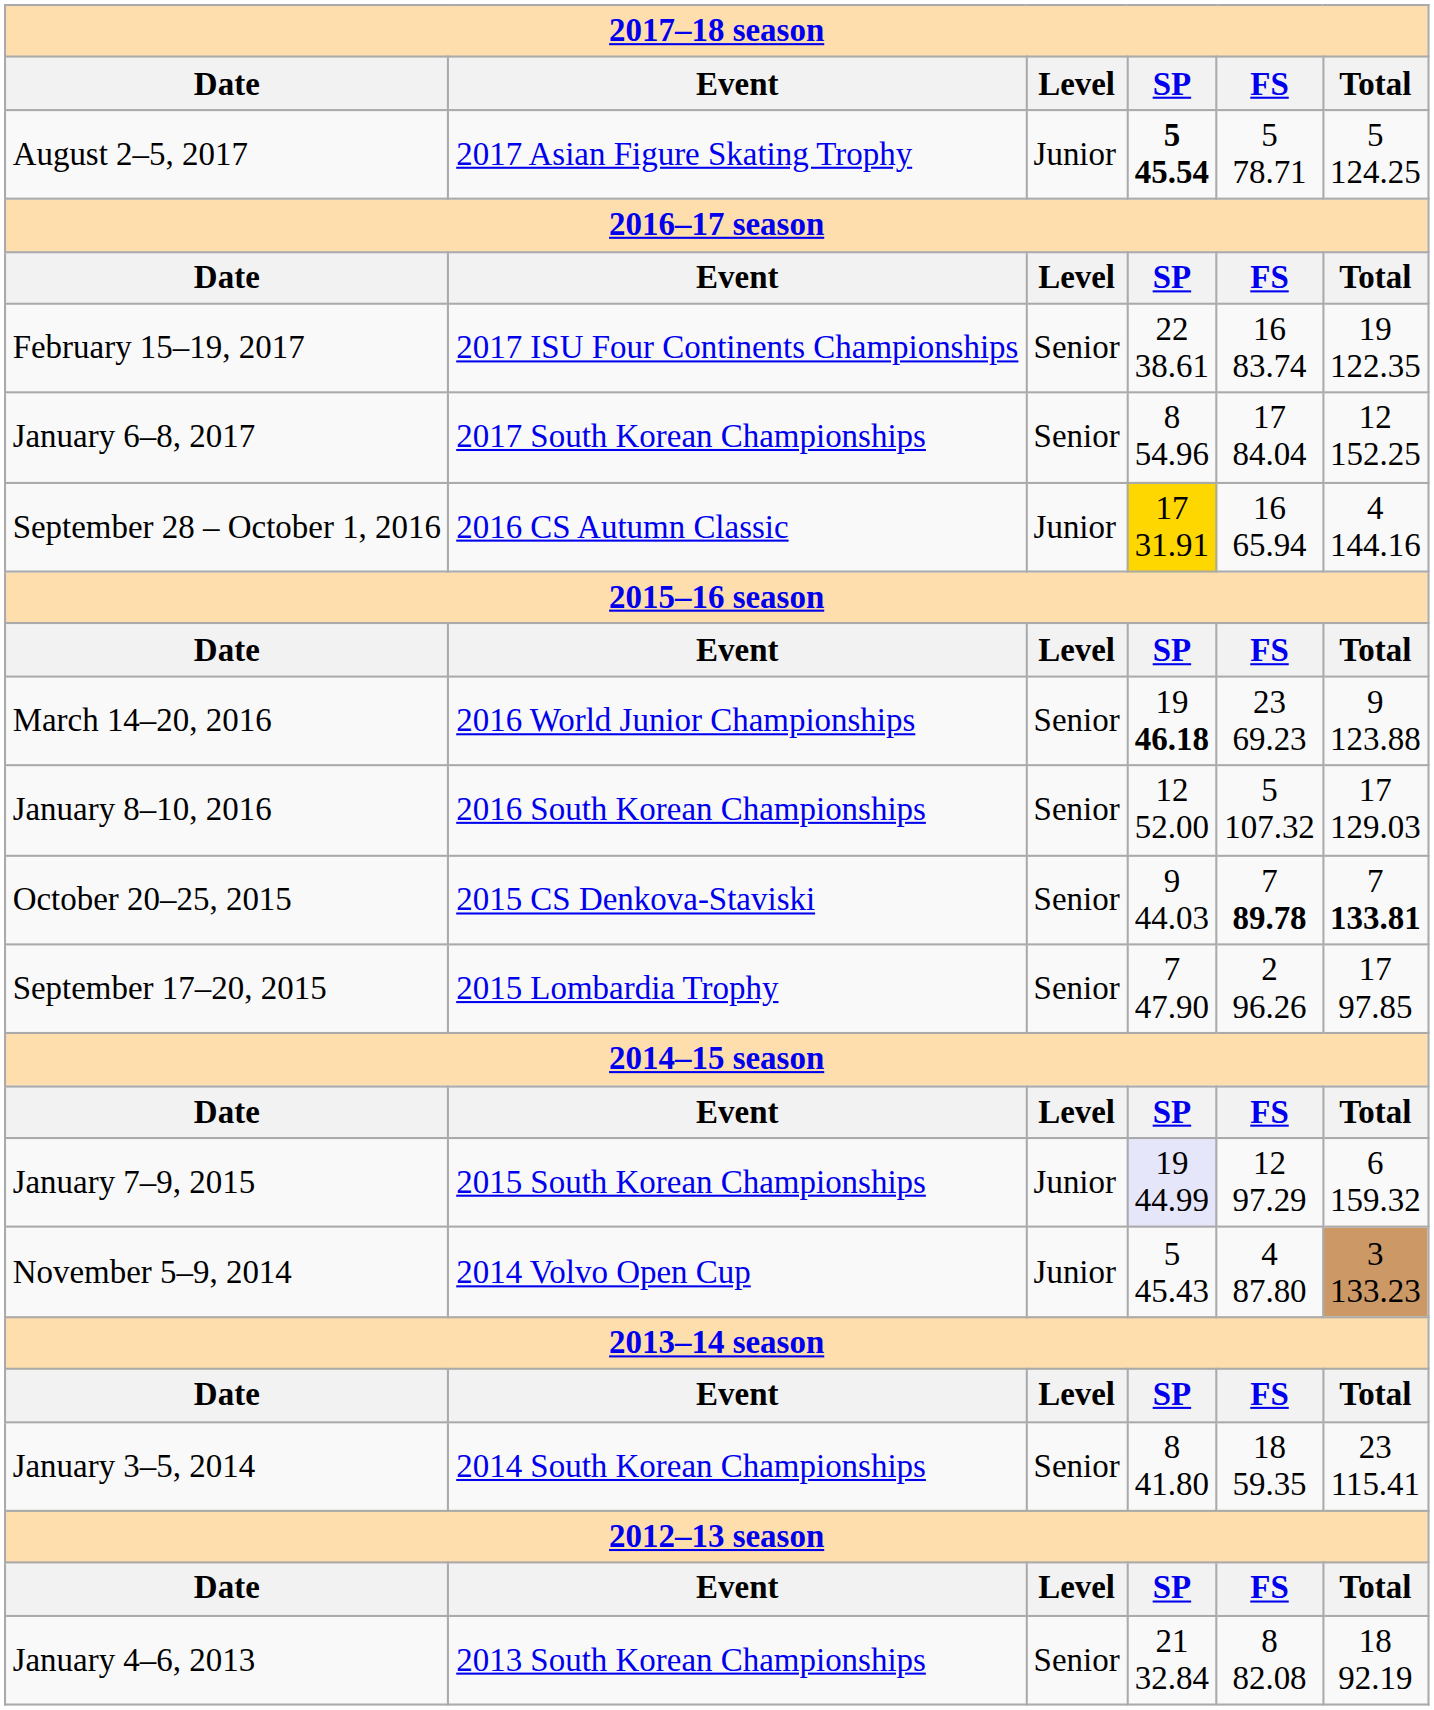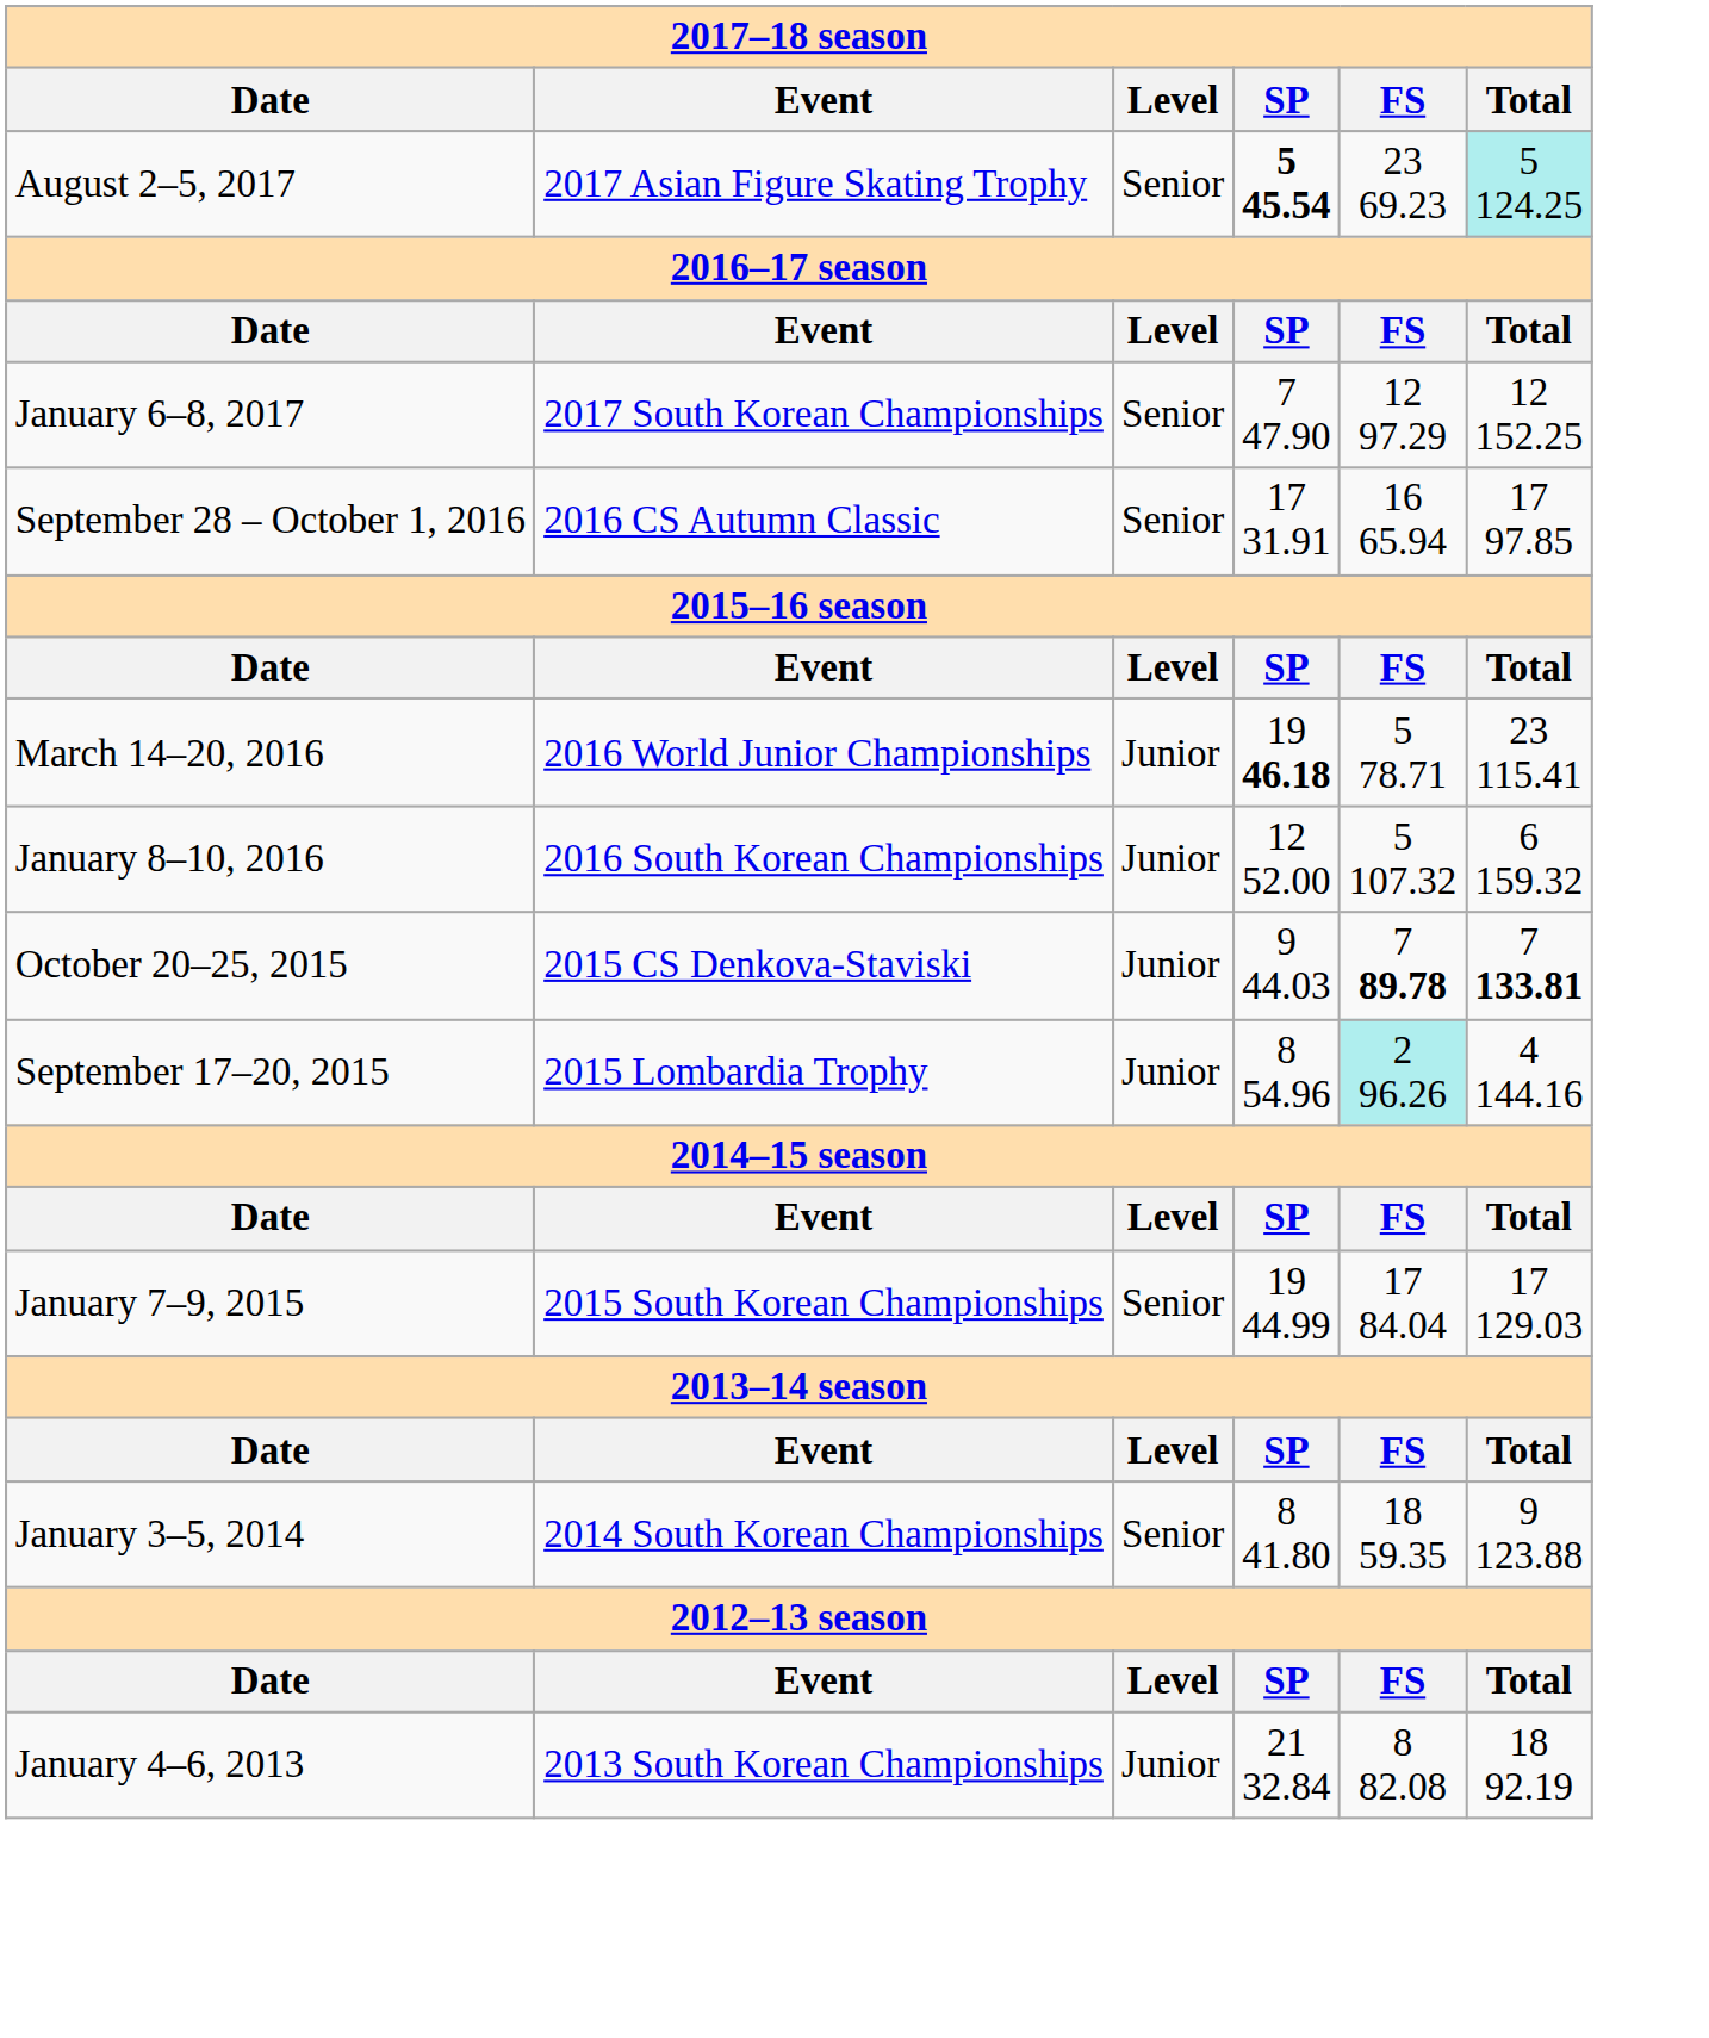August 2–5, 2017 | Level: Junior -> Senior
August 2–5, 2017 | FS: 5 78.71 -> 23 69.23
August 2–5, 2017 | Total: no background -> paleturquoise background
- row: February 15–19, 2017 | 2017 ISU Four Continents Championships | Senior | 22 38.61 | 16 83.74 | 19 122.35
January 6–8, 2017 | SP: 8 54.96 -> 7 47.90
January 6–8, 2017 | FS: 17 84.04 -> 12 97.29
September 28 – October 1, 2016 | Level: Junior -> Senior
September 28 – October 1, 2016 | SP: gold background -> no background
September 28 – October 1, 2016 | Total: 4 144.16 -> 17 97.85
March 14–20, 2016 | Level: Senior -> Junior
March 14–20, 2016 | FS: 23 69.23 -> 5 78.71
March 14–20, 2016 | Total: 9 123.88 -> 23 115.41
January 8–10, 2016 | Level: Senior -> Junior
January 8–10, 2016 | Total: 17 129.03 -> 6 159.32
October 20–25, 2015 | Level: Senior -> Junior
September 17–20, 2015 | Level: Senior -> Junior
September 17–20, 2015 | SP: 7 47.90 -> 8 54.96
September 17–20, 2015 | FS: no background -> paleturquoise background
September 17–20, 2015 | Total: 17 97.85 -> 4 144.16
January 7–9, 2015 | Level: Junior -> Senior
January 7–9, 2015 | SP: lavender background -> no background
January 7–9, 2015 | FS: 12 97.29 -> 17 84.04
January 7–9, 2015 | Total: 6 159.32 -> 17 129.03
- row: November 5–9, 2014 | 2014 Volvo Open Cup | Junior | 5 45.43 | 4 87.80 | 3 133.23
January 3–5, 2014 | Total: 23 115.41 -> 9 123.88
January 4–6, 2013 | Level: Senior -> Junior
